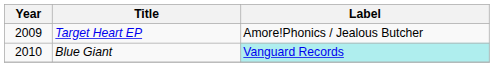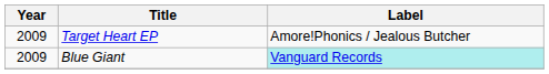Blue Giant | Year: 2010 -> 2009
